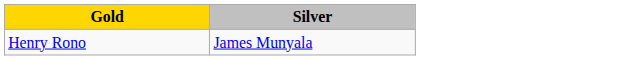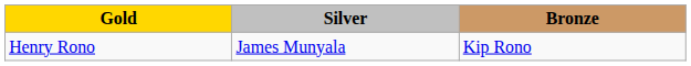+ column: Bronze | Kip Rono
